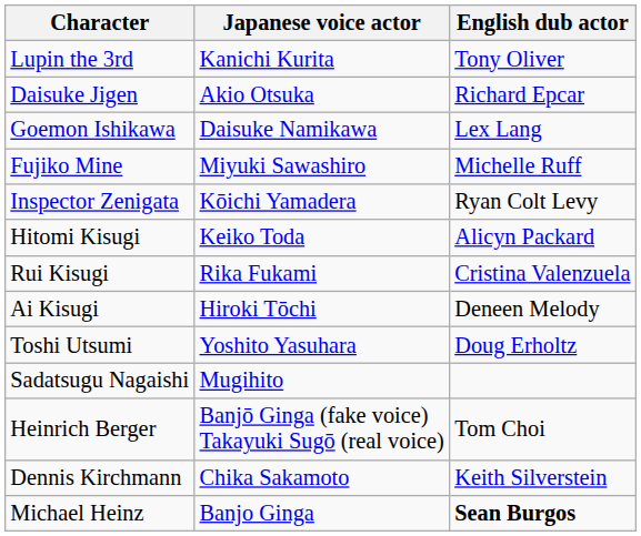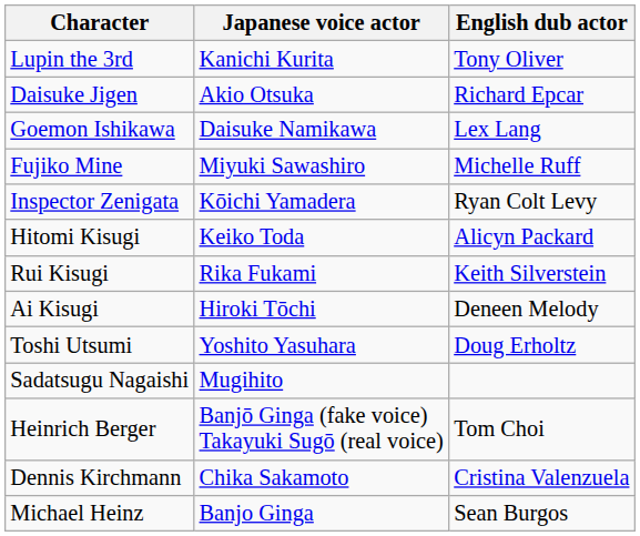Rui Kisugi | English dub actor: Cristina Valenzuela -> Keith Silverstein
Dennis Kirchmann | English dub actor: Keith Silverstein -> Cristina Valenzuela
Michael Heinz | English dub actor: bold -> normal
